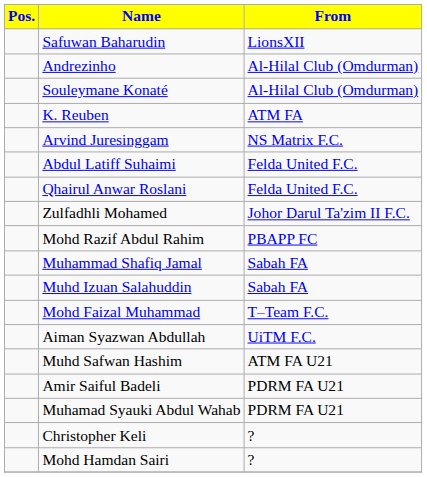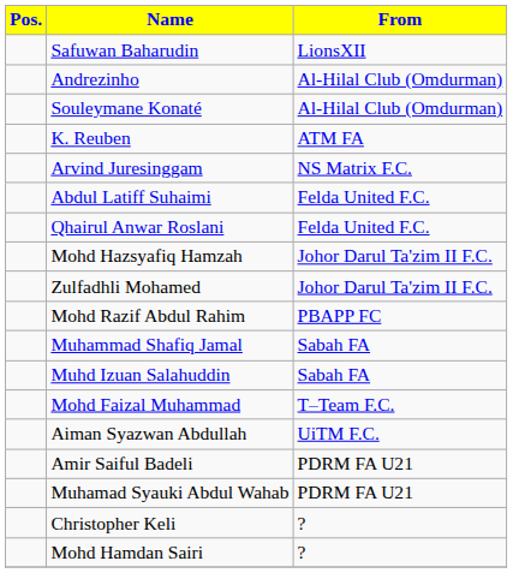+ row: Mohd Hazsyafiq Hamzah | Johor Darul Ta'zim II F.C.
- row: Muhd Safwan Hashim | ATM FA U21
